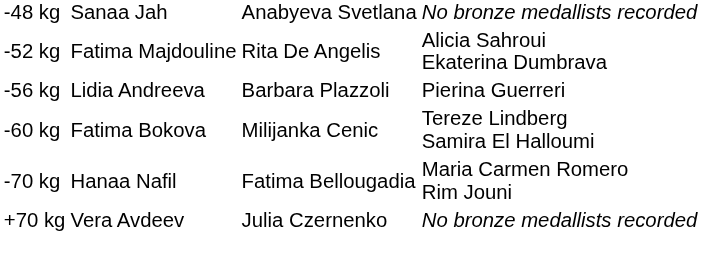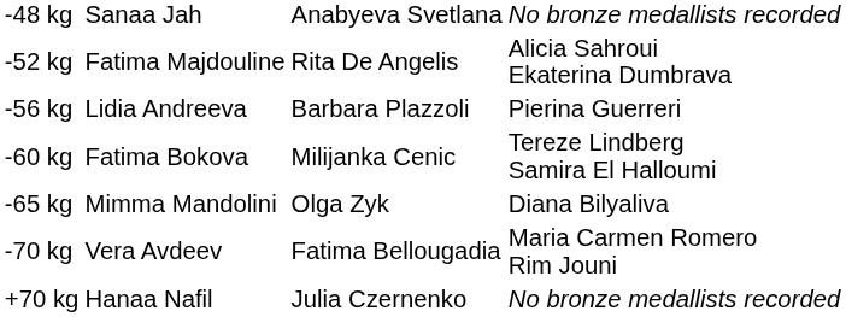+ row: -65 kg | Mimma Mandolini | Olga Zyk | Diana Bilyaliva
-70 kg | column 2: Hanaa Nafil -> Vera Avdeev
+70 kg | column 2: Vera Avdeev -> Hanaa Nafil
